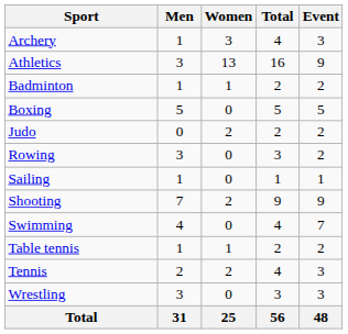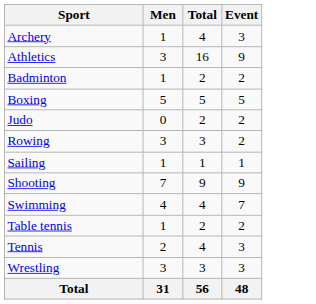- column: Women | 3 | 13 | 1 | 0 | 2 | 0 | 0 | 2 | 0 | 1 | 2 | 0 | 25
